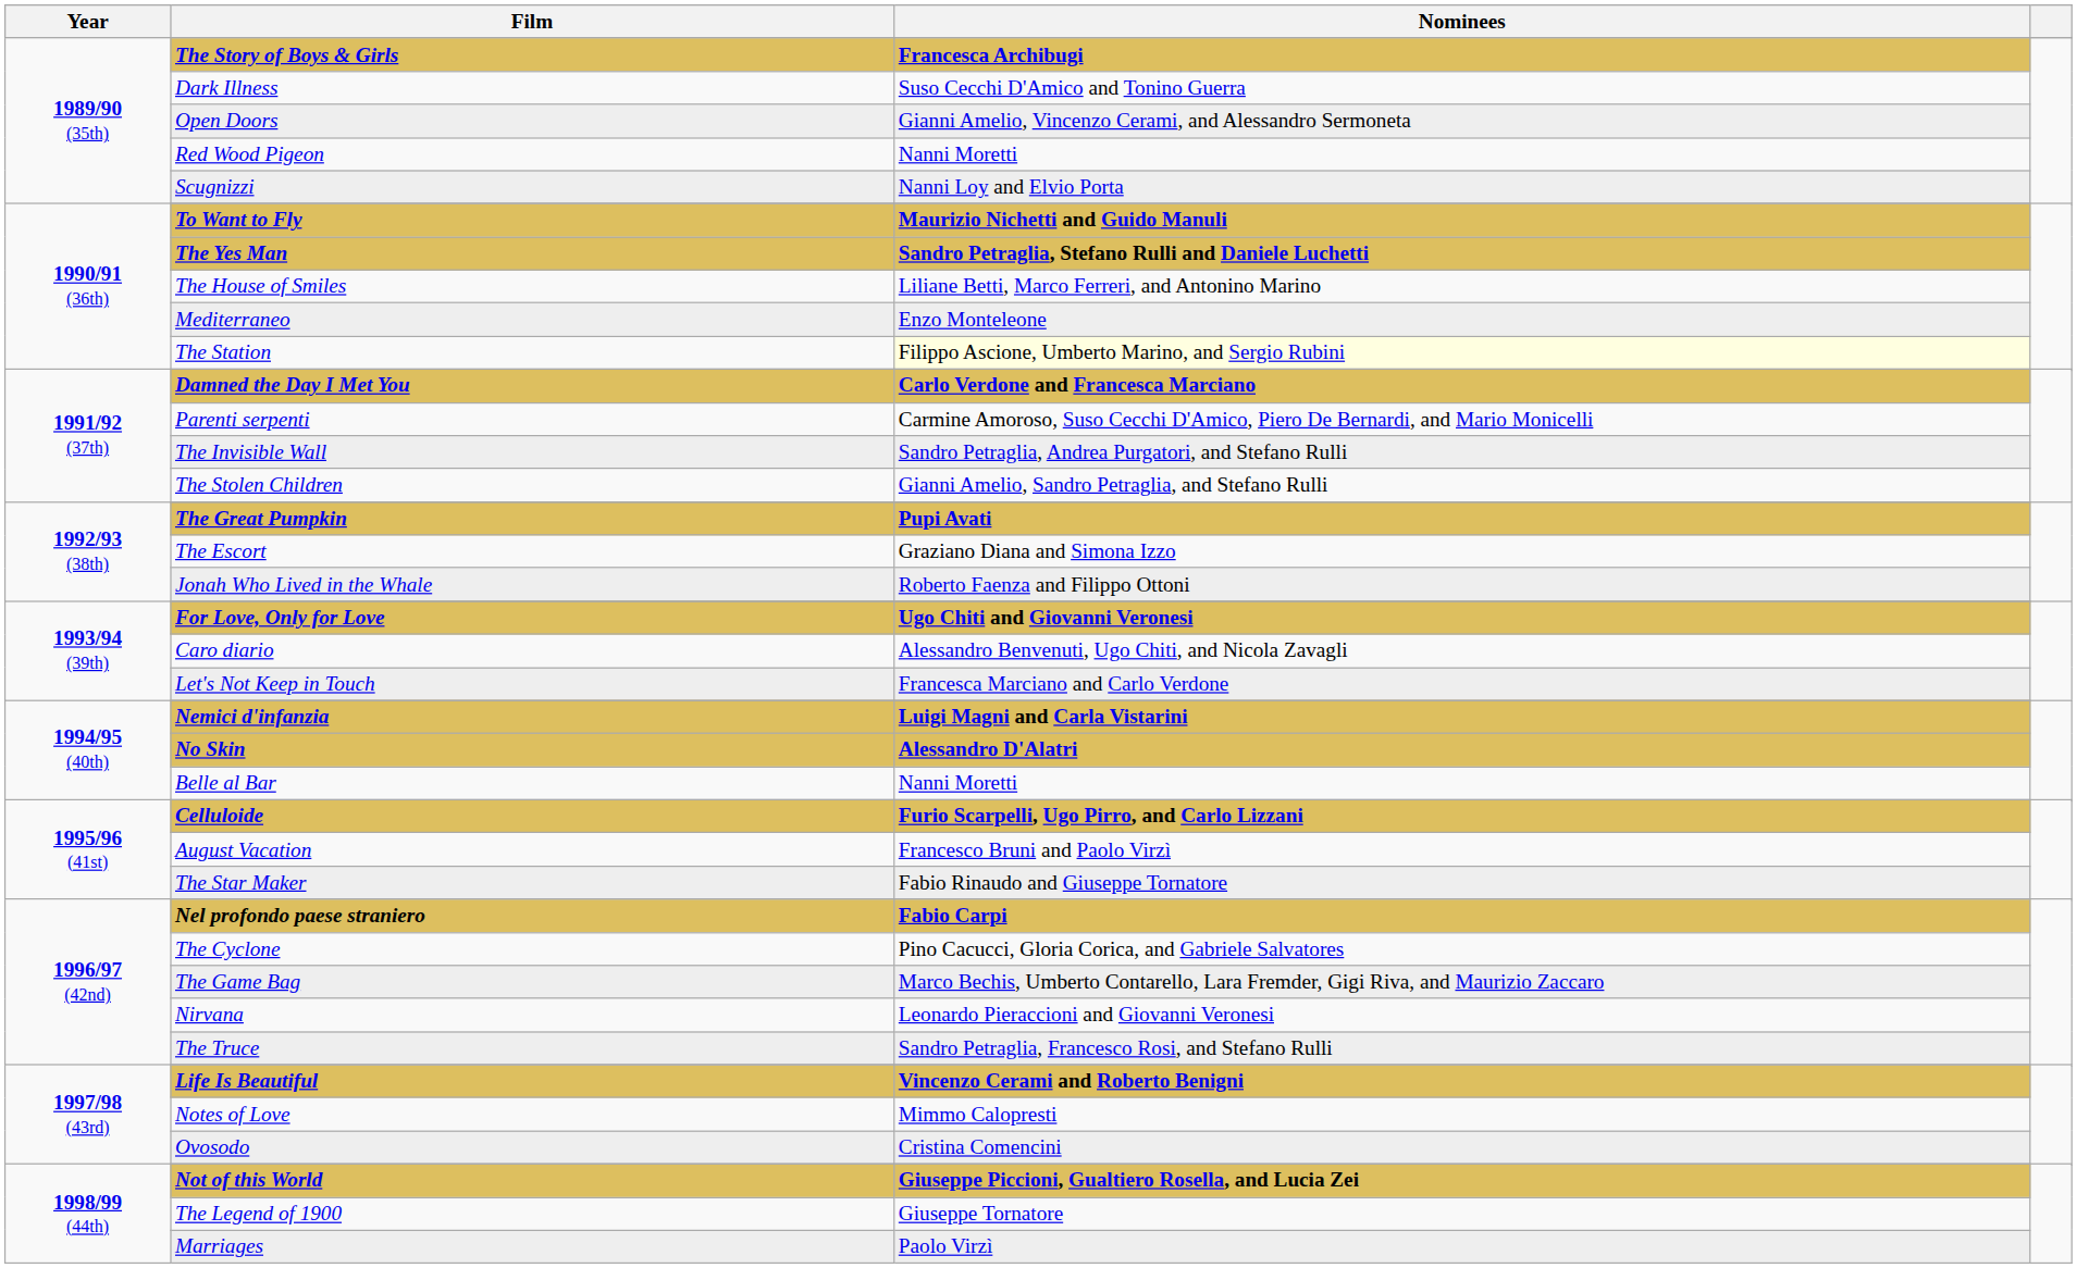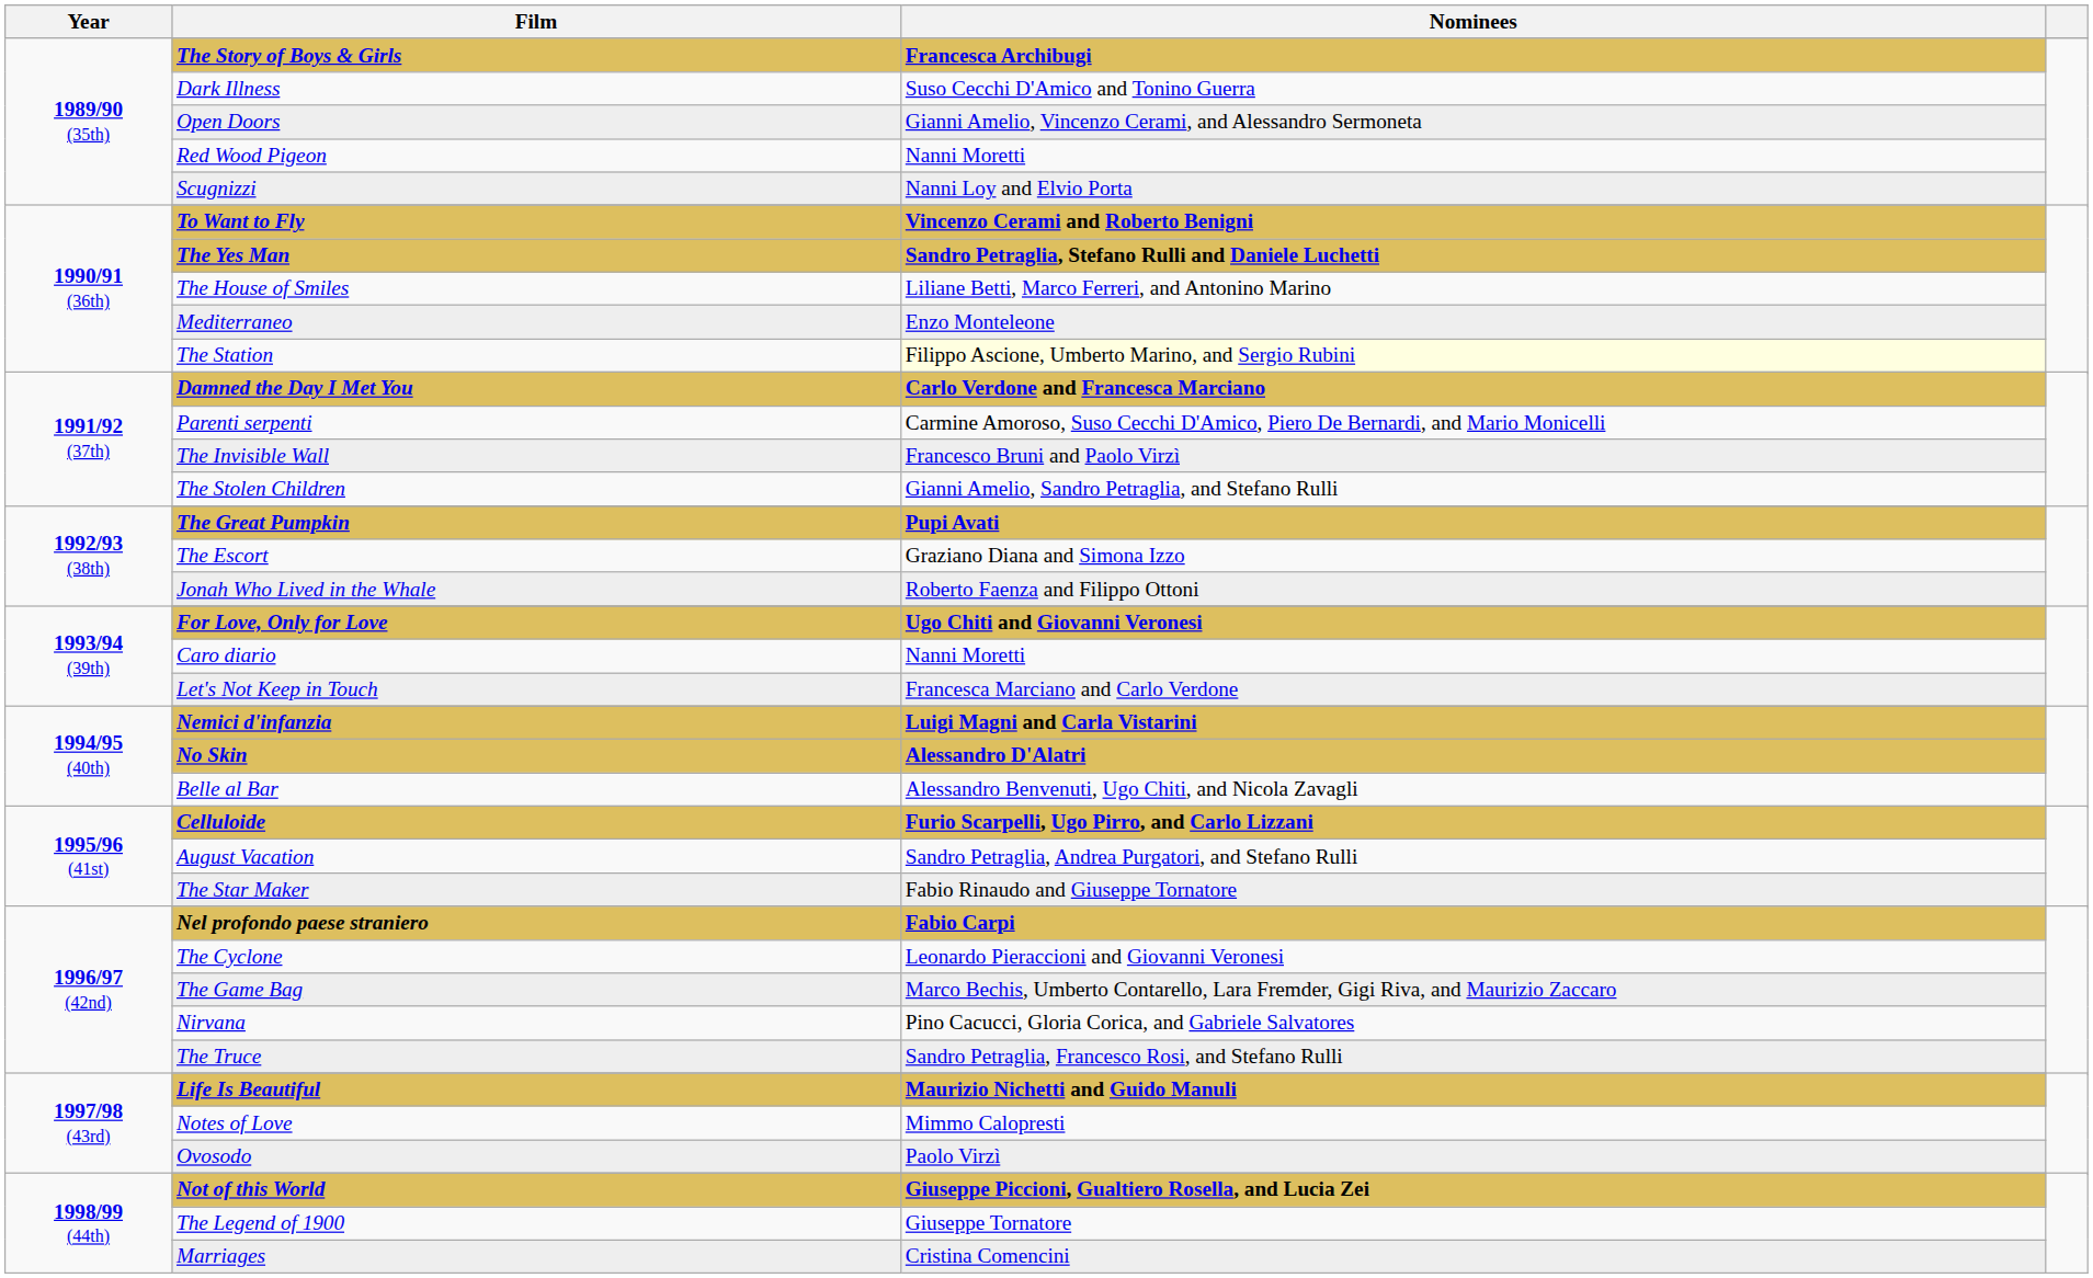To Want to Fly | Nominees: Maurizio Nichetti and Guido Manuli -> Vincenzo Cerami and Roberto Benigni
The Invisible Wall | Nominees: Sandro Petraglia, Andrea Purgatori, and Stefano Rulli -> Francesco Bruni and Paolo Virzì
Caro diario | Nominees: Alessandro Benvenuti, Ugo Chiti, and Nicola Zavagli -> Nanni Moretti
Belle al Bar | Nominees: Nanni Moretti -> Alessandro Benvenuti, Ugo Chiti, and Nicola Zavagli
August Vacation | Nominees: Francesco Bruni and Paolo Virzì -> Sandro Petraglia, Andrea Purgatori, and Stefano Rulli
The Cyclone | Nominees: Pino Cacucci, Gloria Corica, and Gabriele Salvatores -> Leonardo Pieraccioni and Giovanni Veronesi
Nirvana | Nominees: Leonardo Pieraccioni and Giovanni Veronesi -> Pino Cacucci, Gloria Corica, and Gabriele Salvatores
Life Is Beautiful | Nominees: Vincenzo Cerami and Roberto Benigni -> Maurizio Nichetti and Guido Manuli
Ovosodo | Nominees: Cristina Comencini -> Paolo Virzì
Marriages | Nominees: Paolo Virzì -> Cristina Comencini
